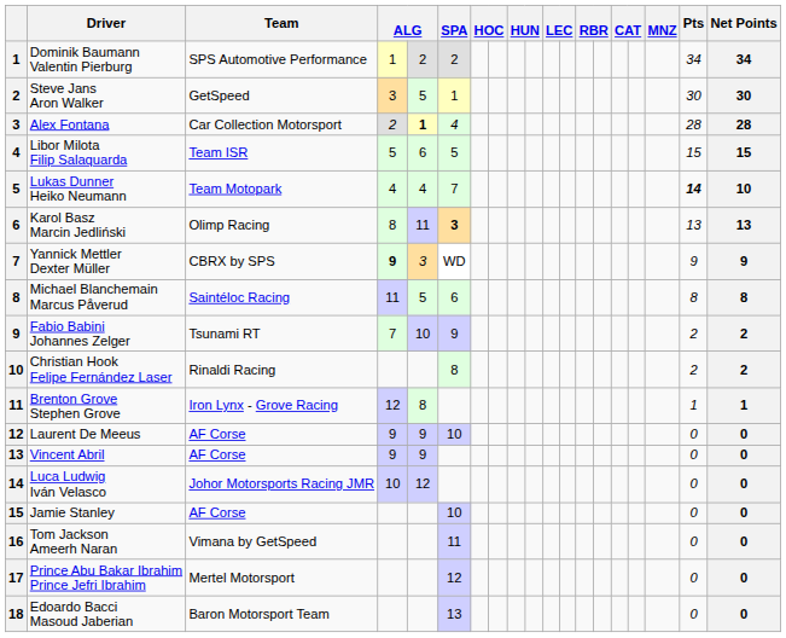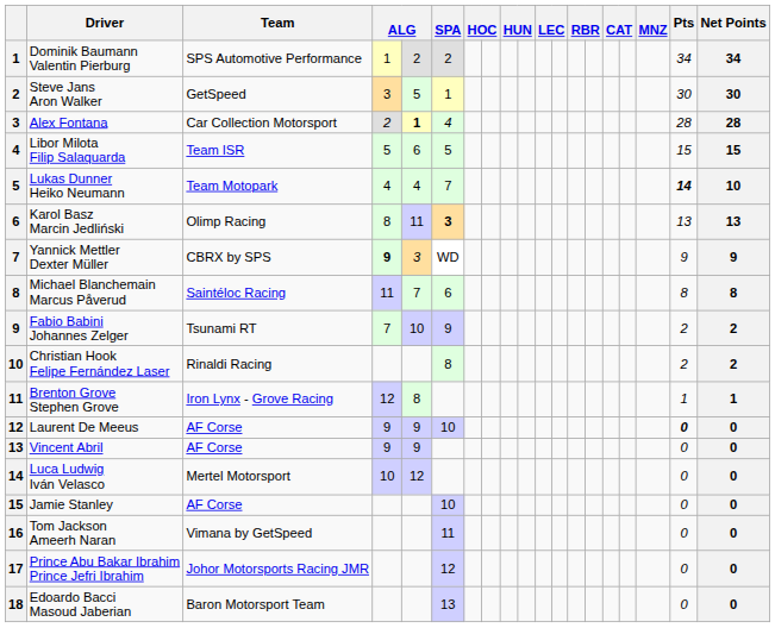Michael Blanchemain Marcus Påverud | column 5: 5 -> 7
Laurent De Meeus | Pts: normal -> bold
Luca Ludwig Iván Velasco | Team: Johor Motorsports Racing JMR -> Mertel Motorsport
Prince Abu Bakar Ibrahim Prince Jefri Ibrahim | Team: Mertel Motorsport -> Johor Motorsports Racing JMR
